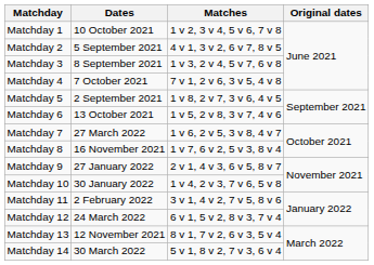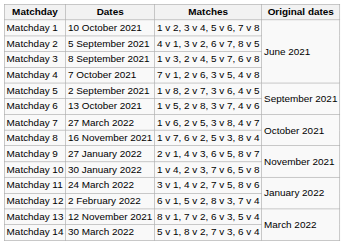Matchday 11 | Dates: 2 February 2022 -> 24 March 2022
Matchday 12 | Dates: 24 March 2022 -> 2 February 2022
